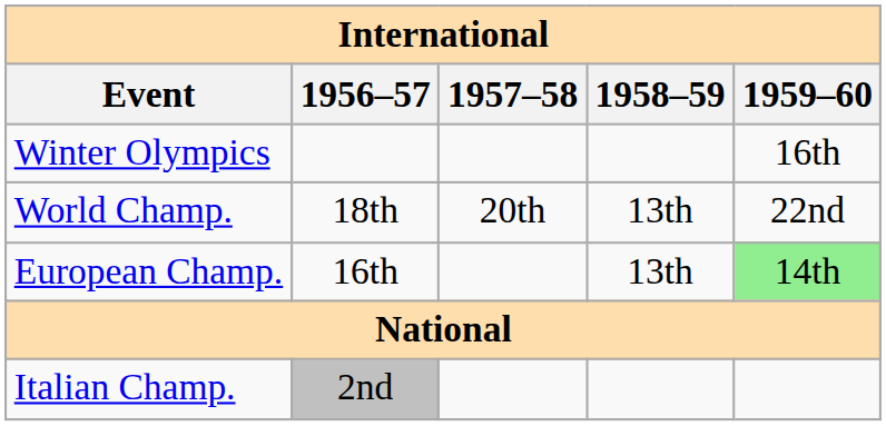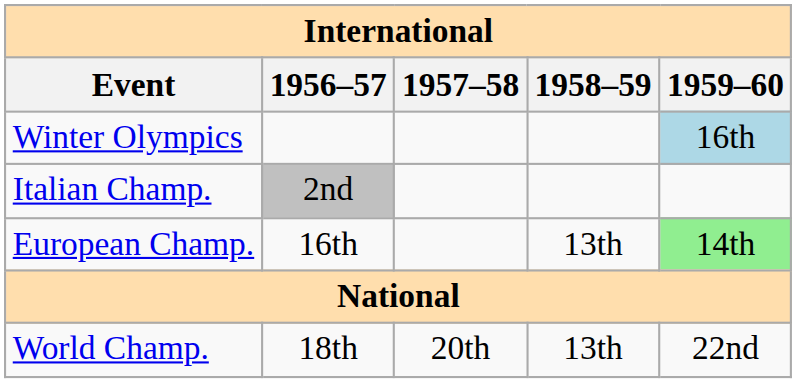Winter Olympics | 1959–60: no background -> lightblue background
rows swapped: World Champ. <-> Italian Champ.
